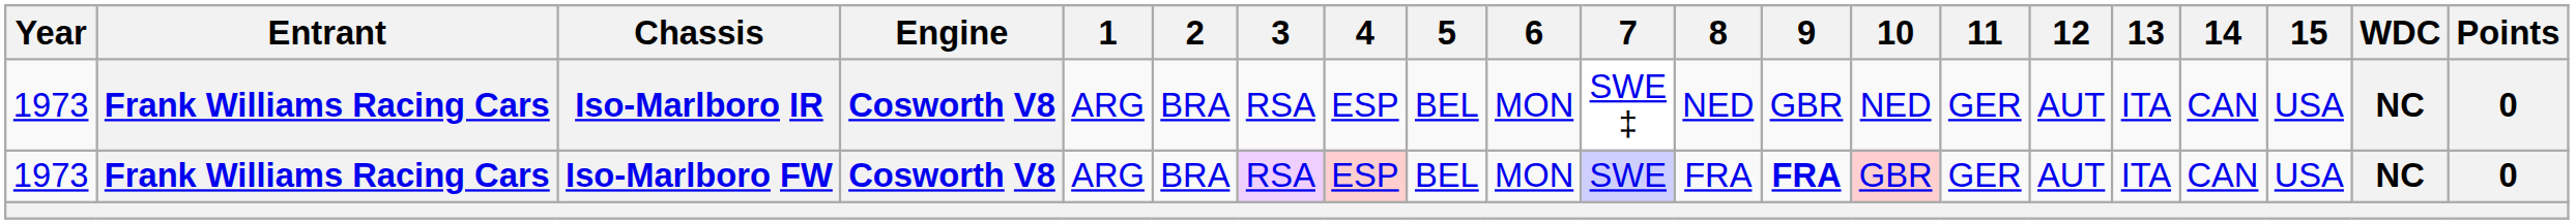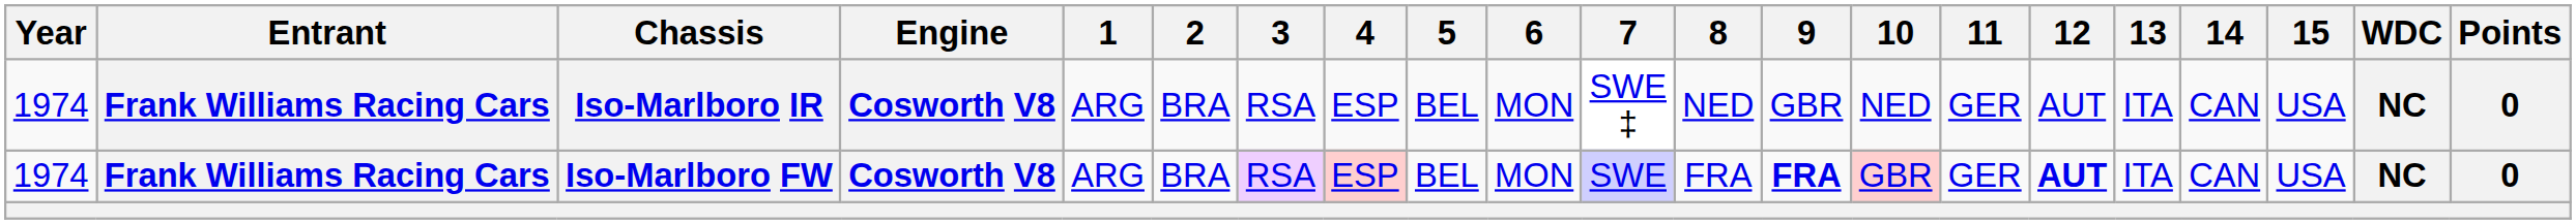Iso-Marlboro IR | Year: 1973 -> 1974
Iso-Marlboro FW | Year: 1973 -> 1974
Iso-Marlboro FW | 12: normal -> bold
